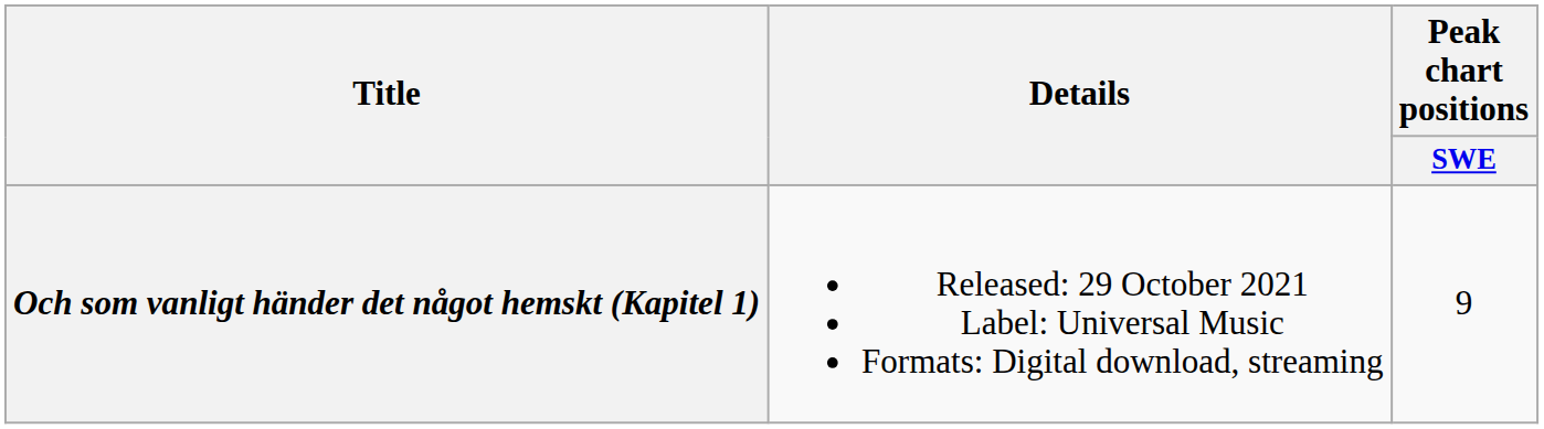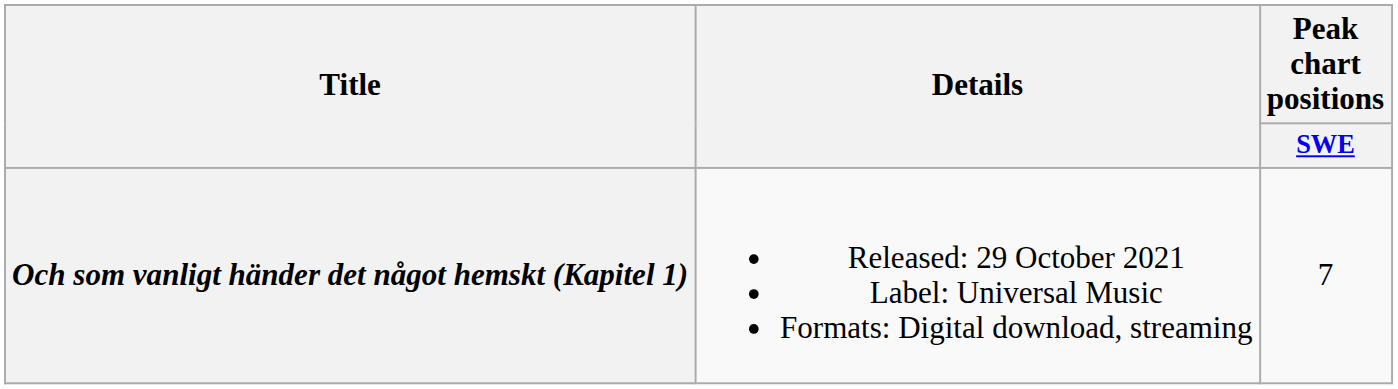Och som vanligt händer det något hemskt (Kapitel 1) | Peak chart positions / SWE: 9 -> 7
